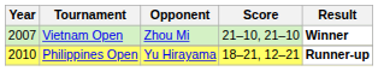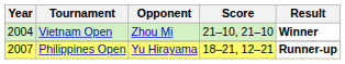Vietnam Open | Year: 2007 -> 2004
Philippines Open | Year: 2010 -> 2007
